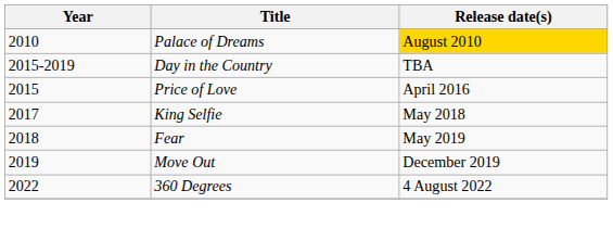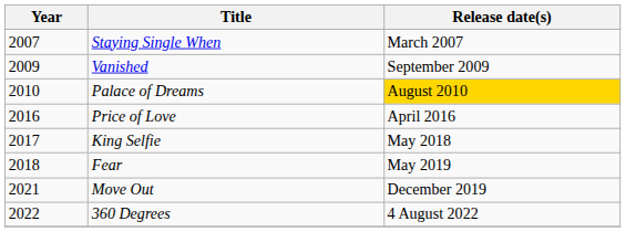+ row: 2007 | Staying Single When | March 2007
+ row: 2009 | Vanished | September 2009
- row: 2015-2019 | Day in the Country | TBA
Price of Love | Year: 2015 -> 2016
Move Out | Year: 2019 -> 2021
